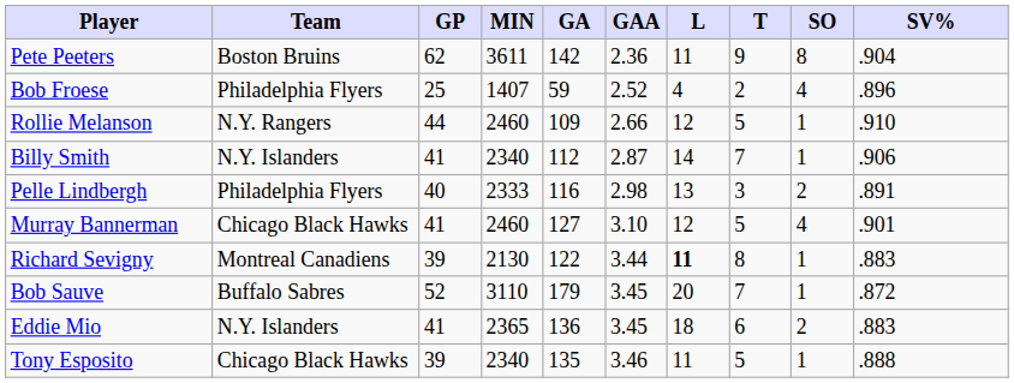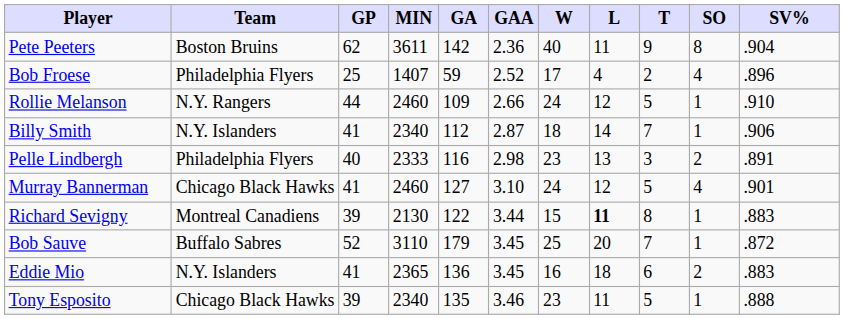+ column: W | 40 | 17 | 24 | 18 | 23 | 24 | 15 | 25 | 16 | 23
